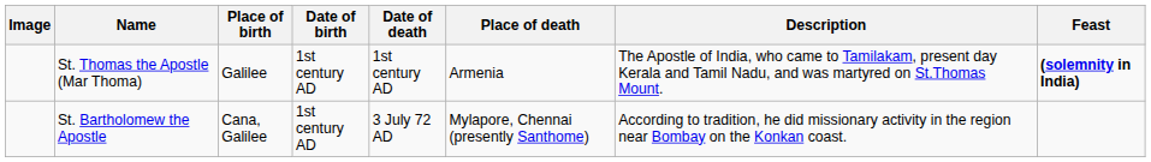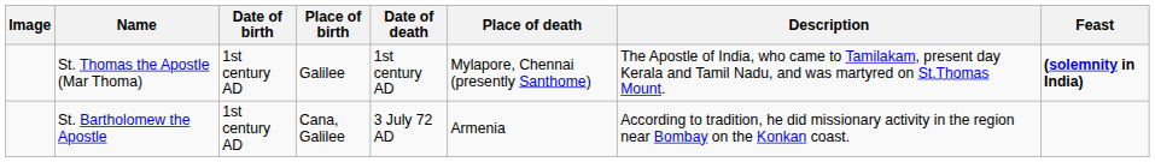columns swapped: Date of birth <-> Place of birth
St. Thomas the Apostle (Mar Thoma) | Place of death: Armenia -> Mylapore, Chennai (presently Santhome)
St. Bartholomew the Apostle | Place of death: Mylapore, Chennai (presently Santhome) -> Armenia
